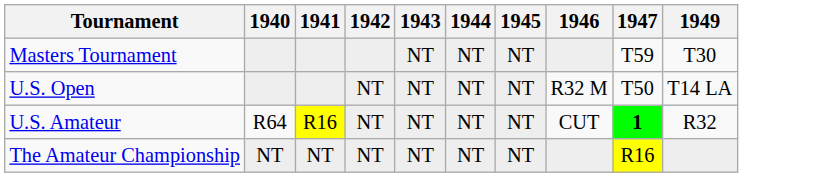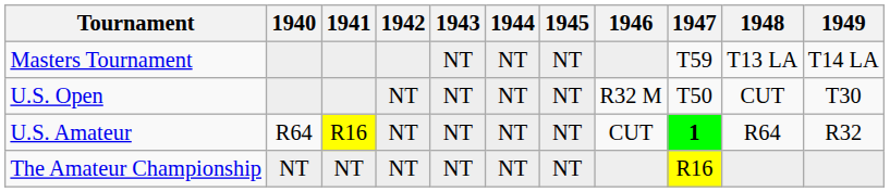+ column: 1948 | T13 LA | CUT | R64
Masters Tournament | 1949: T30 -> T14 LA
U.S. Open | 1949: T14 LA -> T30
